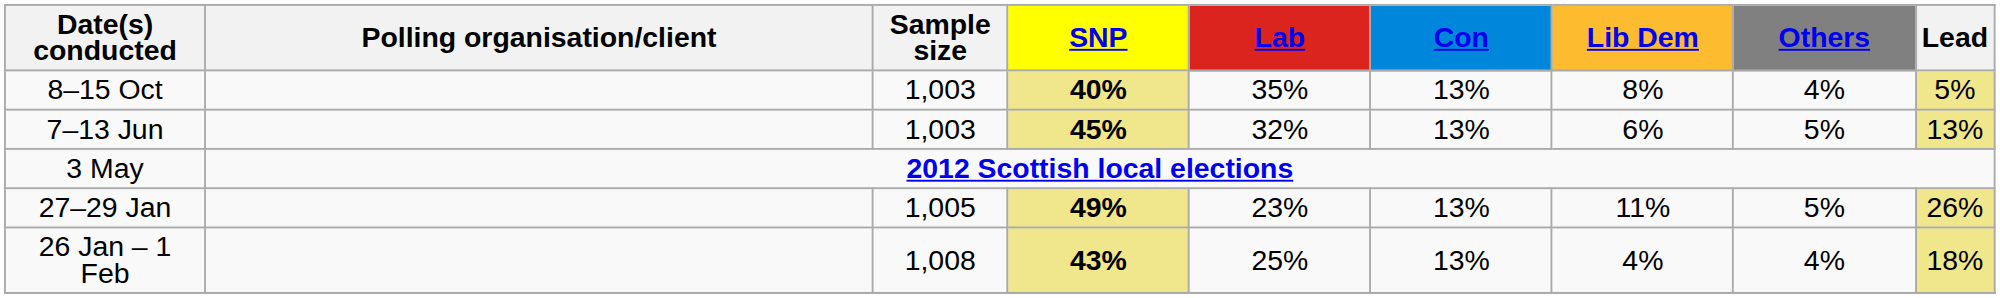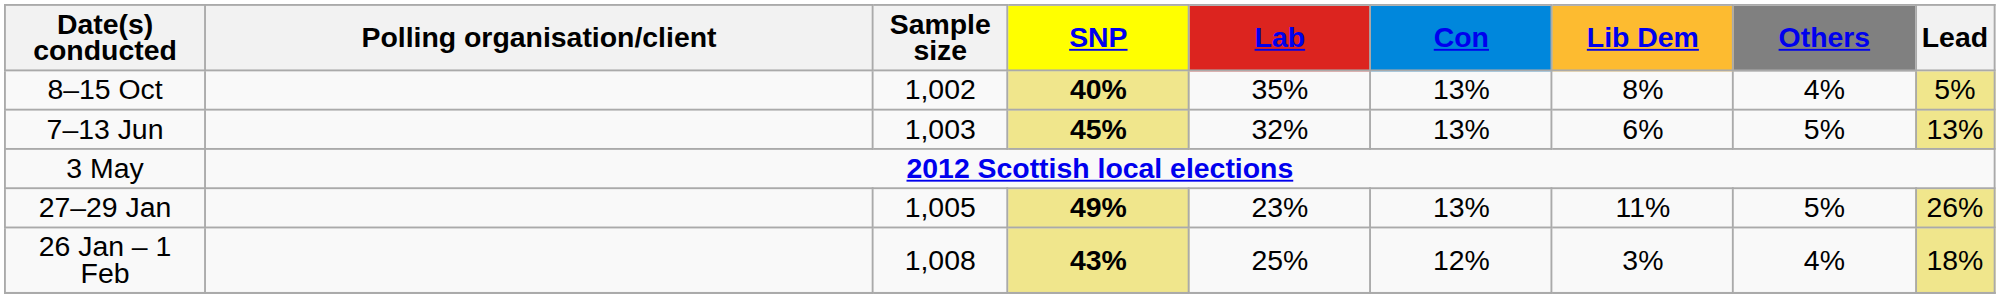8–15 Oct | Sample size: 1,003 -> 1,002
26 Jan – 1 Feb | Con: 13% -> 12%
26 Jan – 1 Feb | Lib Dem: 4% -> 3%
